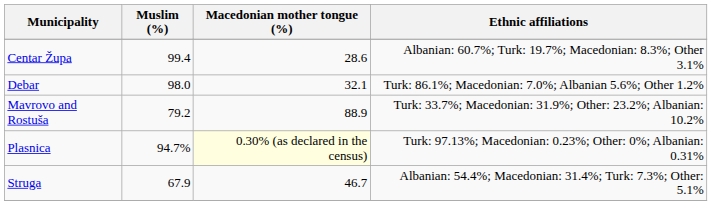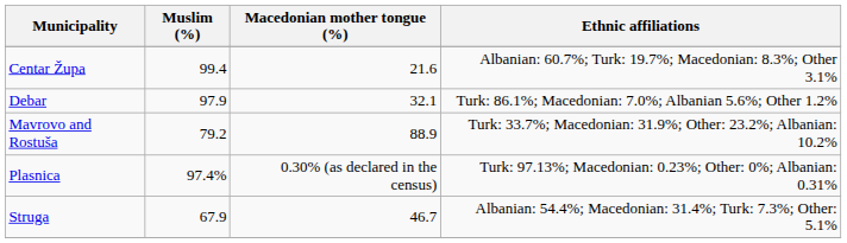Centar Župa | Macedonian mother tongue (%): 28.6 -> 21.6
Debar | Muslim (%): 98.0 -> 97.9
Plasnica | Muslim (%): 94.7% -> 97.4%
Plasnica | Macedonian mother tongue (%): lightyellow background -> no background
